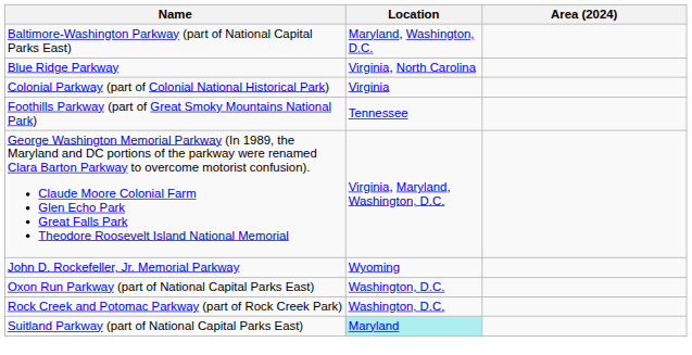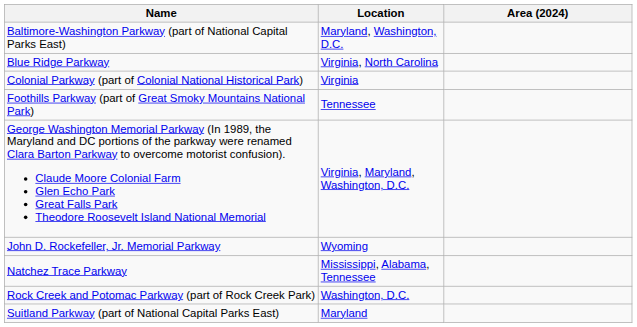+ row: Natchez Trace Parkway | Mississippi, Alabama, Tennessee
- row: Oxon Run Parkway (part of National Capital Parks East) | Washington, D.C.
Suitland Parkway (part of National Capital Parks East) | Location: paleturquoise background -> no background
